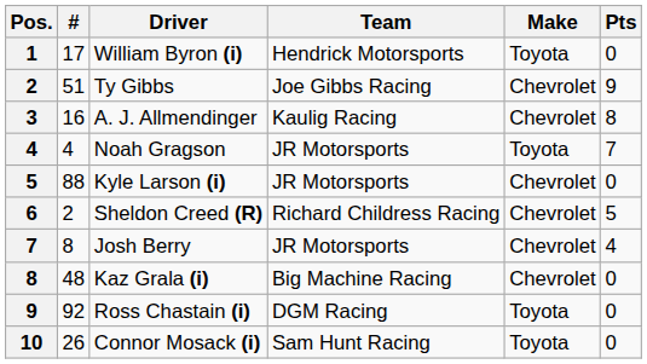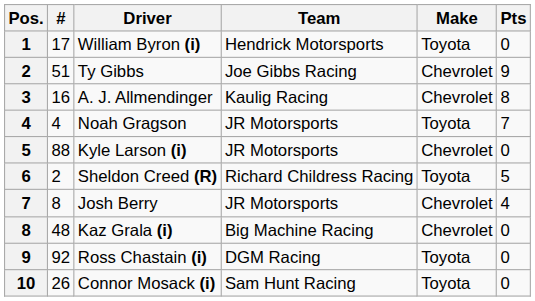Sheldon Creed (R) | Make: Chevrolet -> Toyota
